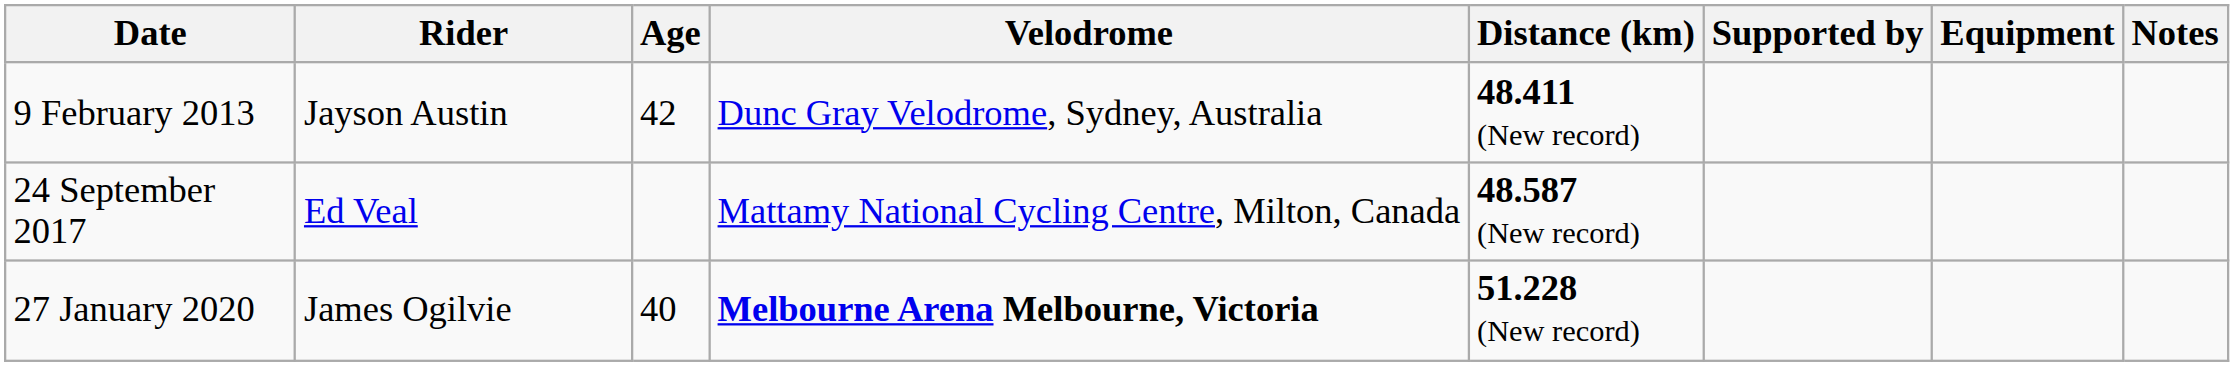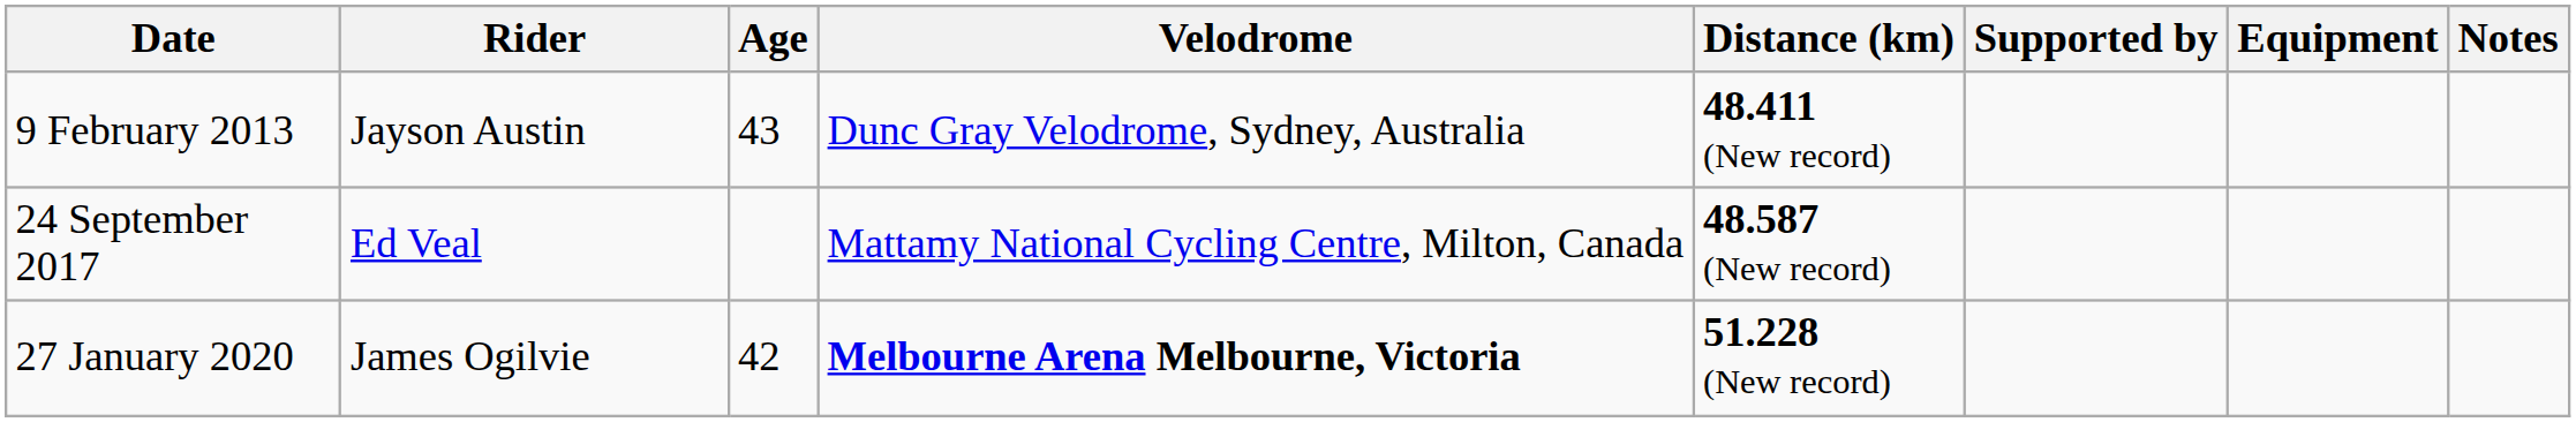9 February 2013 | Age: 42 -> 43
27 January 2020 | Age: 40 -> 42
